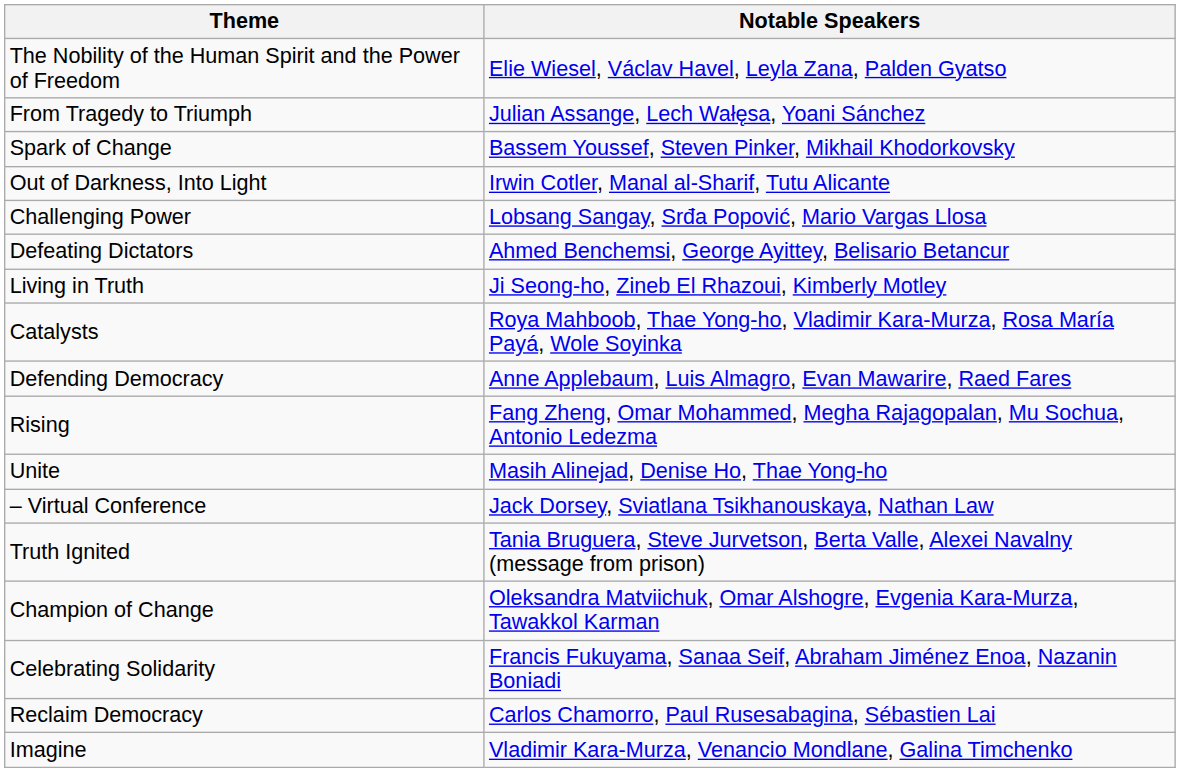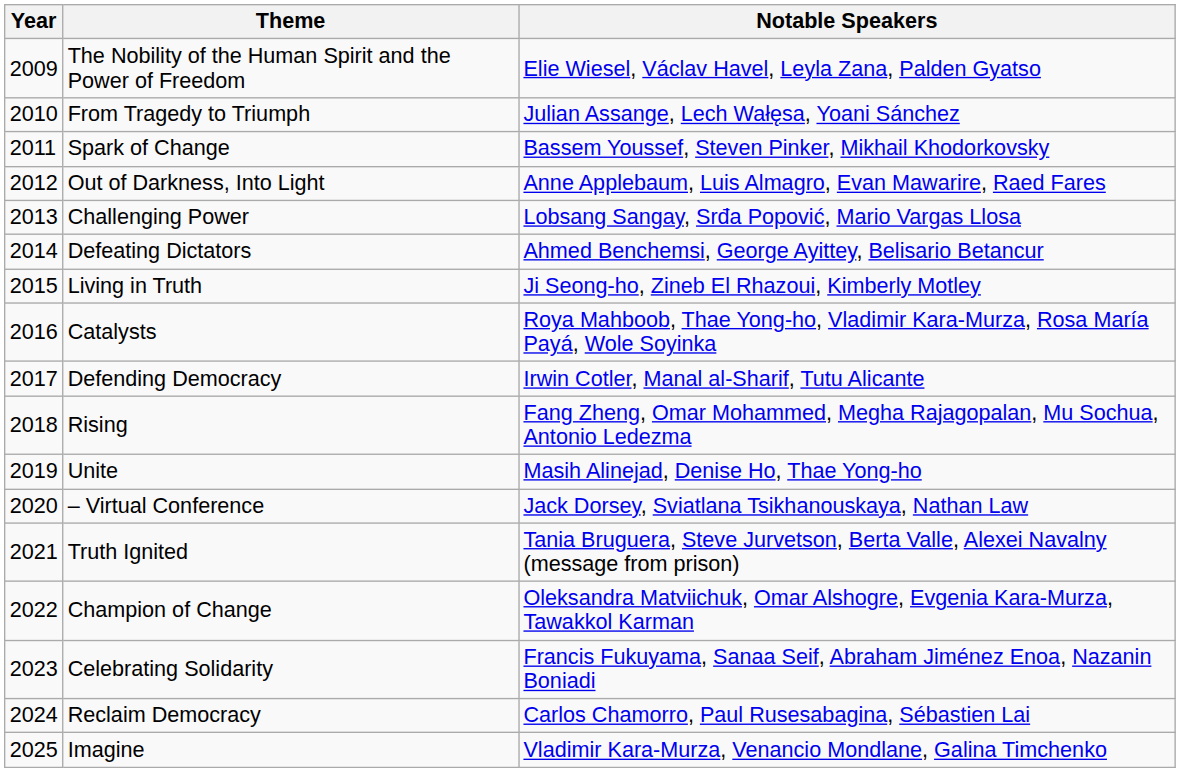+ column: Year | 2009 | 2010 | 2011 | 2012 | 2013 | 2014 | 2015 | 2016 | 2017 | 2018 | 2019 | 2020 | 2021 | 2022 | 2023 | 2024 | 2025
Out of Darkness, Into Light | Notable Speakers: Irwin Cotler, Manal al-Sharif, Tutu Alicante -> Anne Applebaum, Luis Almagro, Evan Mawarire, Raed Fares
Defending Democracy | Notable Speakers: Anne Applebaum, Luis Almagro, Evan Mawarire, Raed Fares -> Irwin Cotler, Manal al-Sharif, Tutu Alicante
